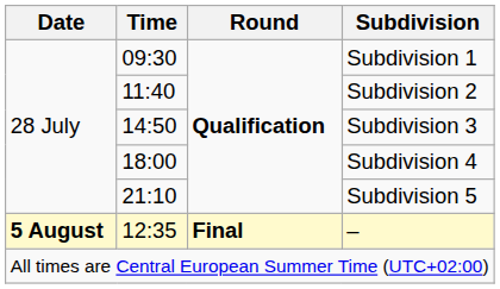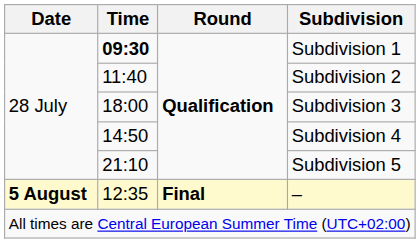Subdivision 1 | Time: normal -> bold
Subdivision 3 | Time: 14:50 -> 18:00
Subdivision 4 | Time: 18:00 -> 14:50
